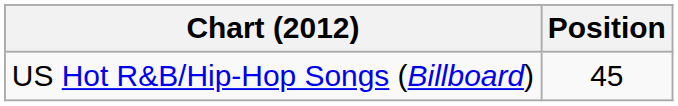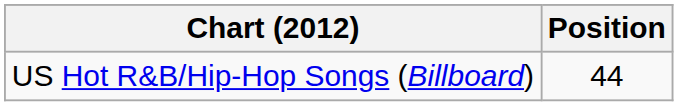US Hot R&B/Hip-Hop Songs (Billboard) | Position: 45 -> 44
